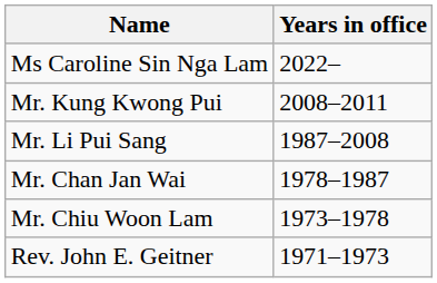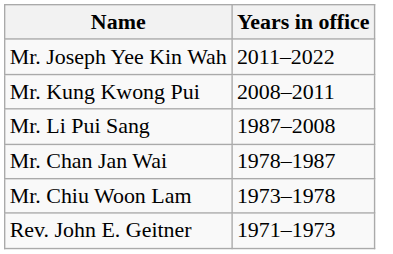- row: Ms Caroline Sin Nga Lam | 2022–
+ row: Mr. Joseph Yee Kin Wah | 2011–2022
